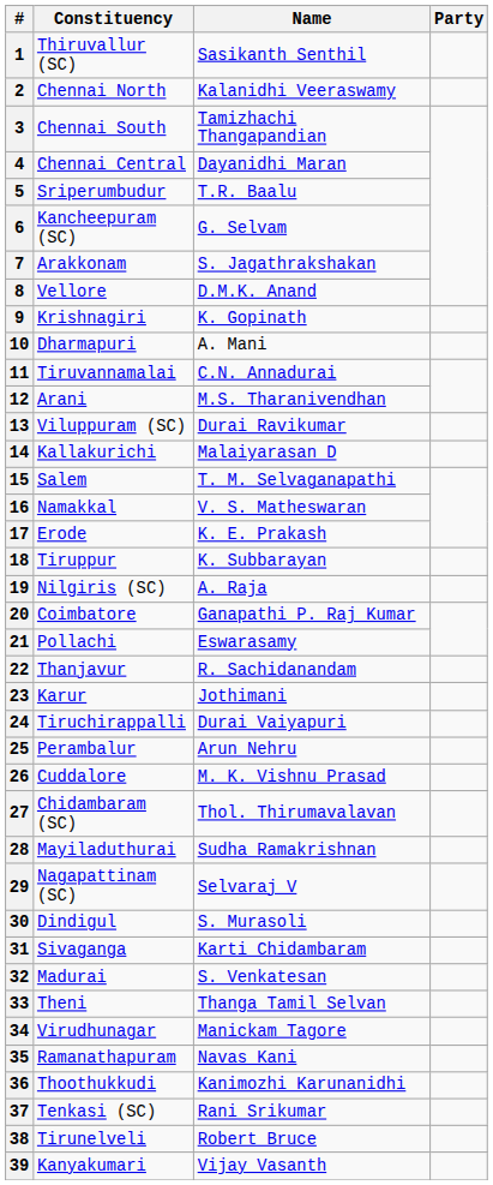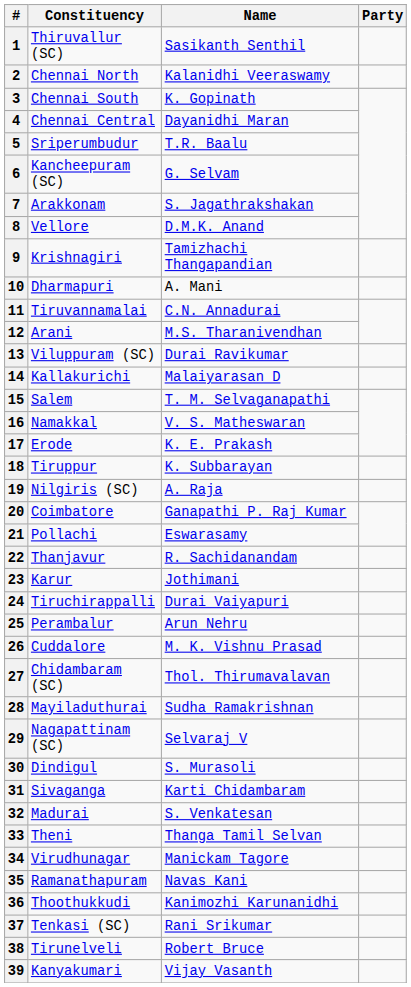3 | Name: Tamizhachi Thangapandian -> K. Gopinath
9 | Name: K. Gopinath -> Tamizhachi Thangapandian
